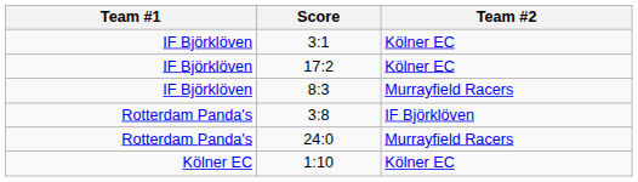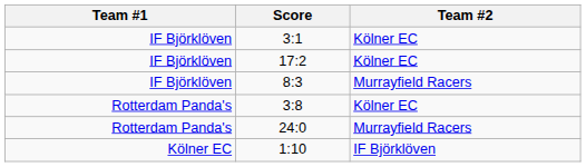3:8 | Team #2: IF Björklöven -> Kölner EC
1:10 | Team #2: Kölner EC -> IF Björklöven
